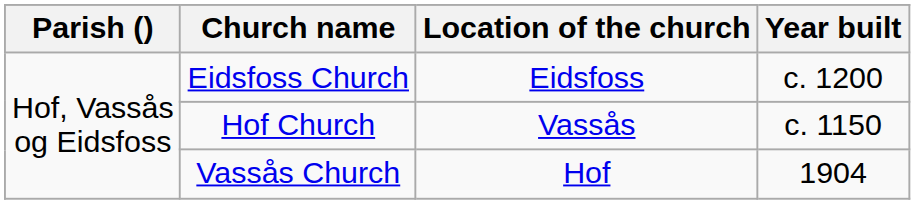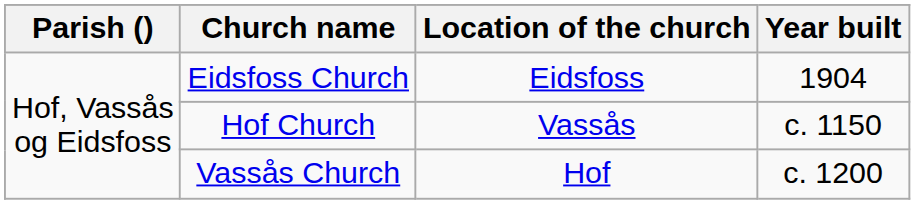Eidsfoss Church | Year built: c. 1200 -> 1904
Vassås Church | Year built: 1904 -> c. 1200
